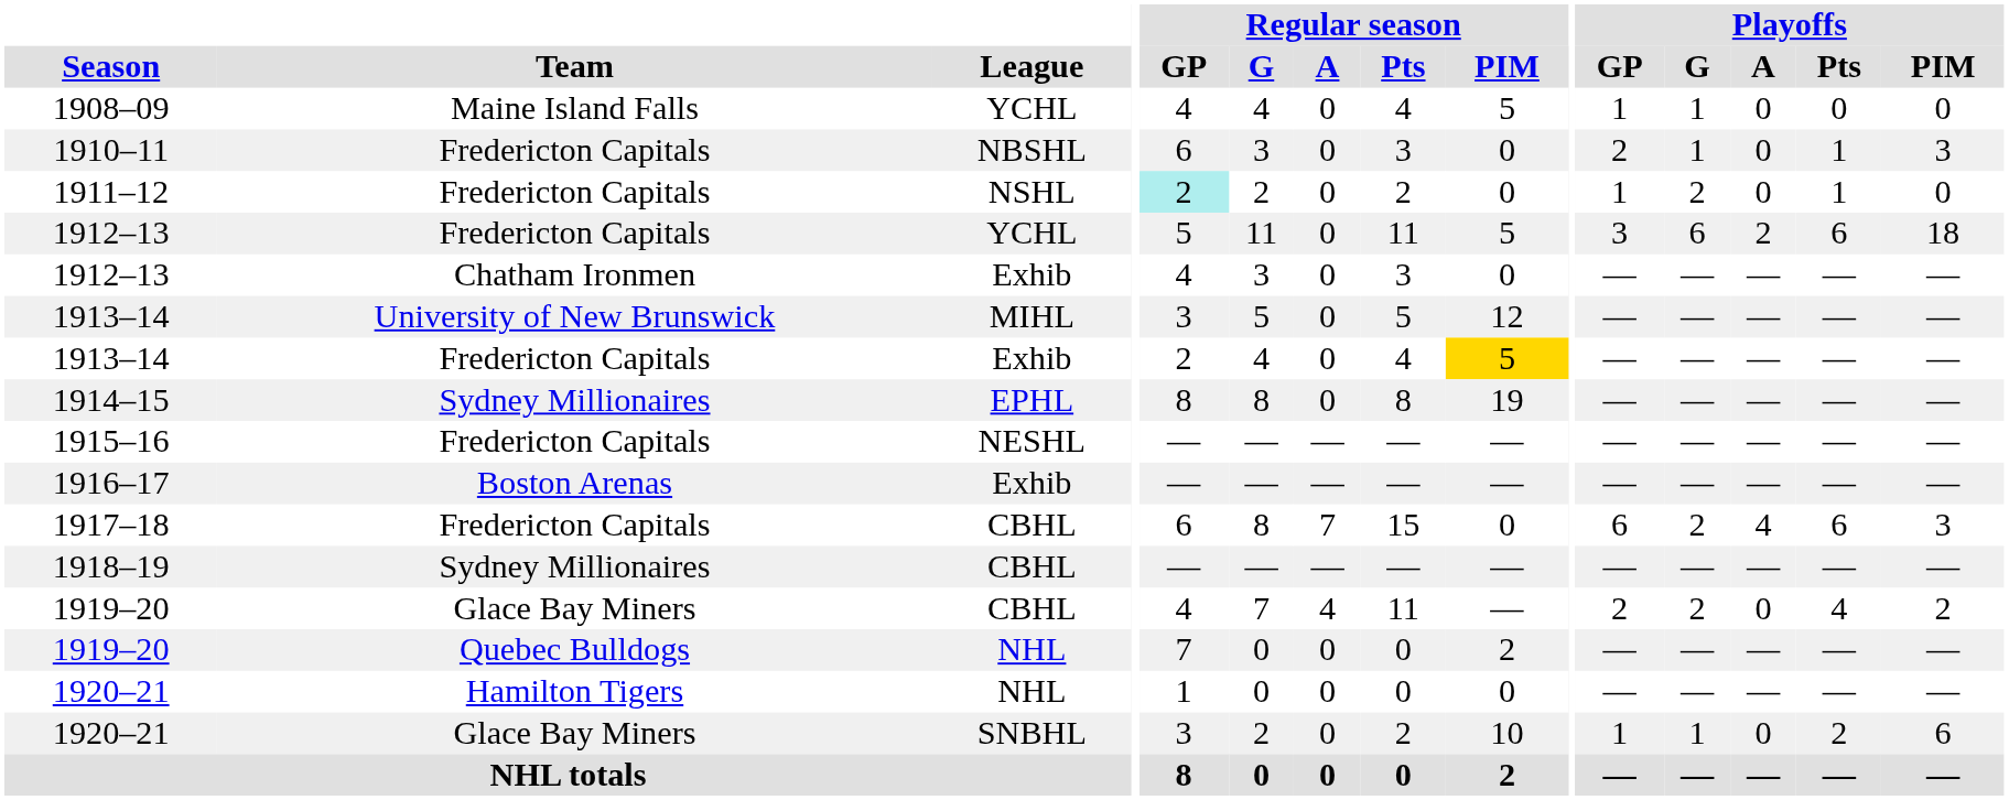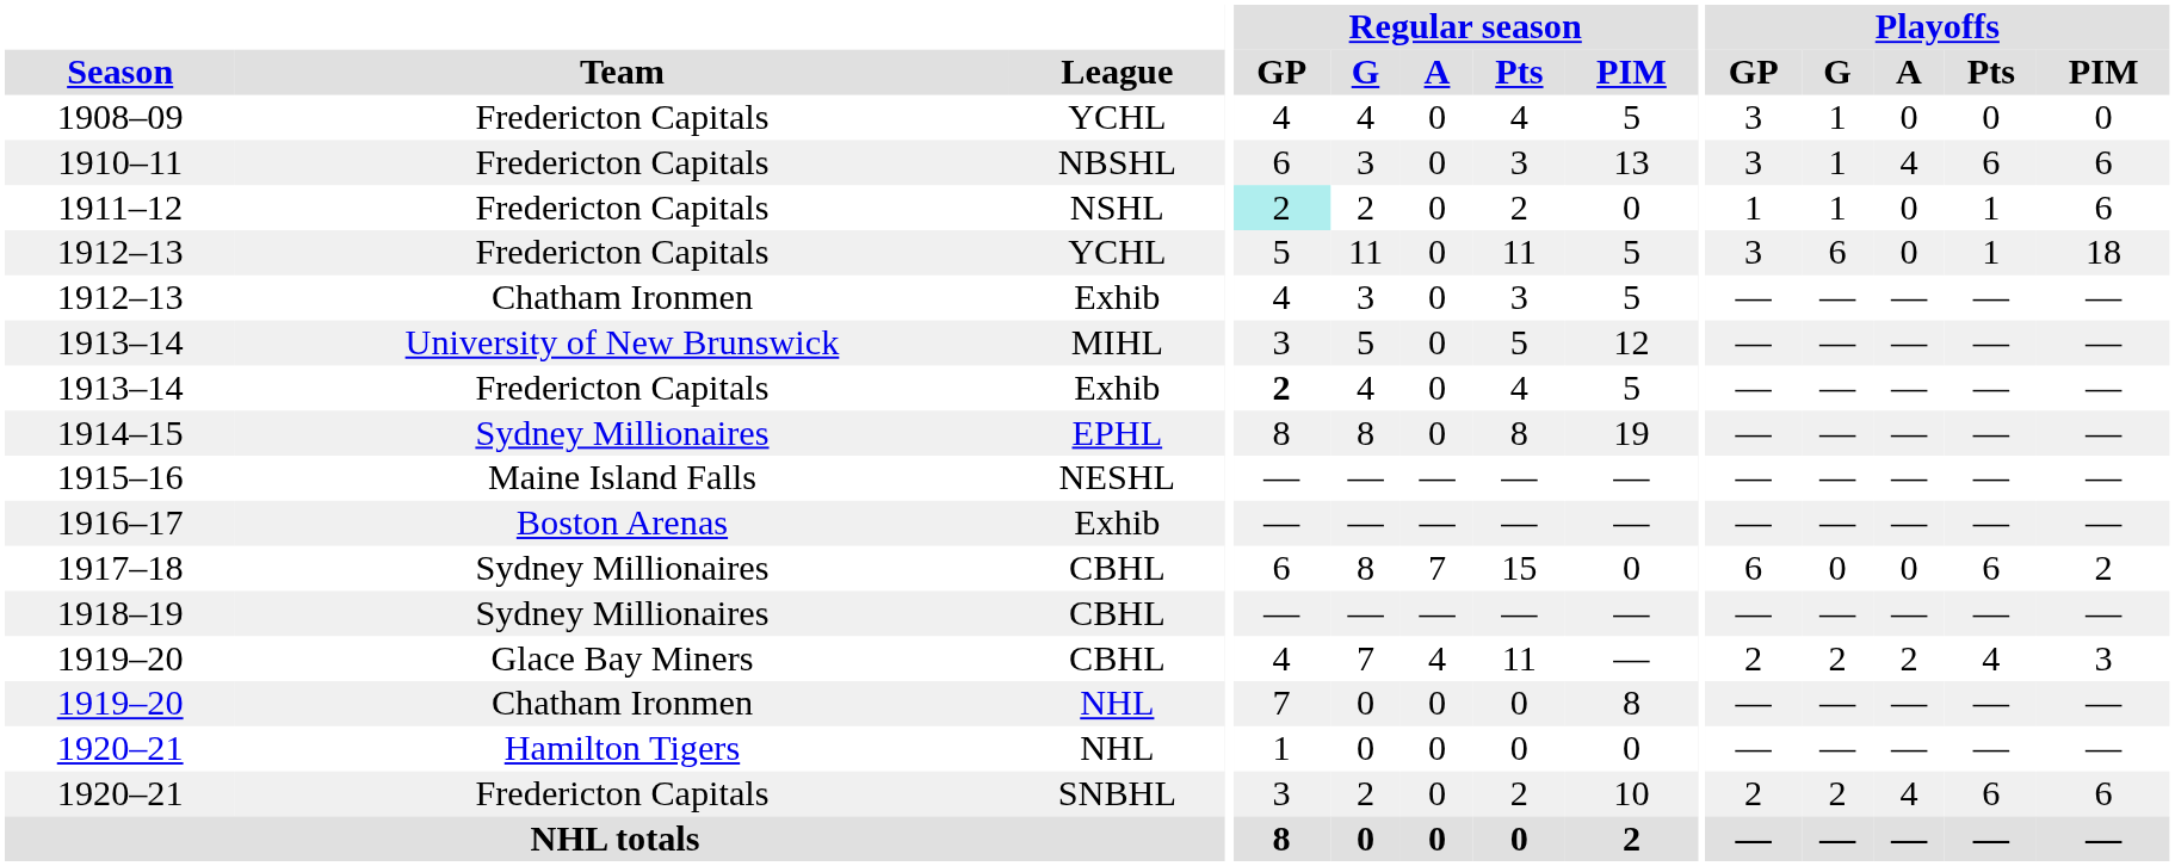1908–09 | Team: Maine Island Falls -> Fredericton Capitals
1908–09 | Playoffs / GP: 1 -> 3
1910–11 | Regular season / PIM: 0 -> 13
1910–11 | Playoffs / GP: 2 -> 3
1910–11 | Playoffs / A: 0 -> 4
1910–11 | Playoffs / Pts: 1 -> 6
1910–11 | Playoffs / PIM: 3 -> 6
1911–12 | Playoffs / G: 2 -> 1
1911–12 | Playoffs / PIM: 0 -> 6
1912–13 / YCHL | Playoffs / A: 2 -> 0
1912–13 / YCHL | Playoffs / Pts: 6 -> 1
1912–13 / Exhib | Regular season / PIM: 0 -> 5
1913–14 / Exhib | Regular season / GP: normal -> bold
1913–14 / Exhib | Regular season / PIM: gold background -> no background
1915–16 | Team: Fredericton Capitals -> Maine Island Falls
1917–18 | Team: Fredericton Capitals -> Sydney Millionaires
1917–18 | Playoffs / G: 2 -> 0
1917–18 | Playoffs / A: 4 -> 0
1917–18 | Playoffs / PIM: 3 -> 2
1919–20 / CBHL | Playoffs / A: 0 -> 2
1919–20 / CBHL | Playoffs / PIM: 2 -> 3
1919–20 / NHL | Team: Quebec Bulldogs -> Chatham Ironmen
1919–20 / NHL | Regular season / PIM: 2 -> 8
1920–21 / SNBHL | Team: Glace Bay Miners -> Fredericton Capitals
1920–21 / SNBHL | Playoffs / GP: 1 -> 2
1920–21 / SNBHL | Playoffs / G: 1 -> 2
1920–21 / SNBHL | Playoffs / A: 0 -> 4
1920–21 / SNBHL | Playoffs / Pts: 2 -> 6
